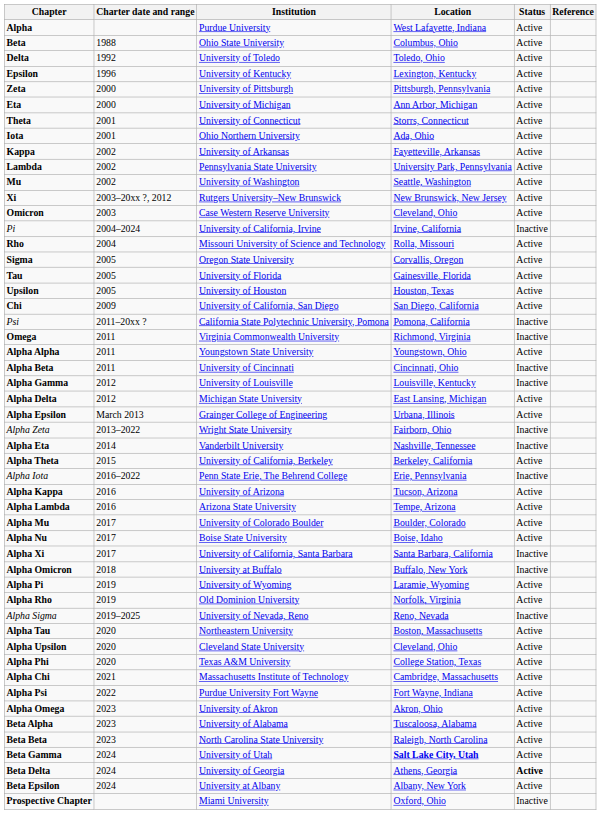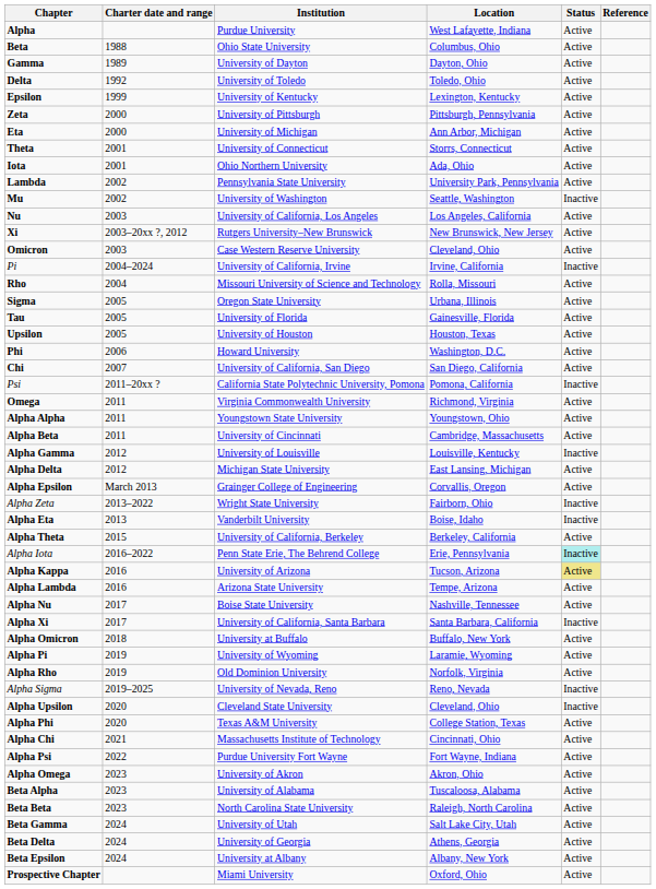+ row: Gamma | 1989 | University of Dayton | Dayton, Ohio | Active
Epsilon | Charter date and range: 1996 -> 1999
- row: Kappa | 2002 | University of Arkansas | Fayetteville, Arkansas | Active
Mu | Status: Active -> Inactive
+ row: Nu | 2003 | University of California, Los Angeles | Los Angeles, California | Active
Sigma | Location: Corvallis, Oregon -> Urbana, Illinois
+ row: Phi | 2006 | Howard University | Washington, D.C. | Active
Chi | Charter date and range: 2009 -> 2007
Omega | Status: Inactive -> Active
Alpha Beta | Location: Cincinnati, Ohio -> Cambridge, Massachusetts
Alpha Beta | Status: Inactive -> Active
Alpha Epsilon | Location: Urbana, Illinois -> Corvallis, Oregon
Alpha Eta | Charter date and range: 2014 -> 2013
Alpha Eta | Location: Nashville, Tennessee -> Boise, Idaho
Alpha Iota | Status: no background -> paleturquoise background
Alpha Kappa | Status: no background -> khaki background
- row: Alpha Mu | 2017 | University of Colorado Boulder | Boulder, Colorado | Active
Alpha Nu | Location: Boise, Idaho -> Nashville, Tennessee
Alpha Omicron | Status: Inactive -> Active
- row: Alpha Tau | 2020 | Northeastern University | Boston, Massachusetts | Active
Alpha Upsilon | Status: Active -> Inactive
Alpha Chi | Location: Cambridge, Massachusetts -> Cincinnati, Ohio
Beta Gamma | Location: bold -> normal
Beta Delta | Status: bold -> normal
Prospective Chapter | Status: Inactive -> Active
